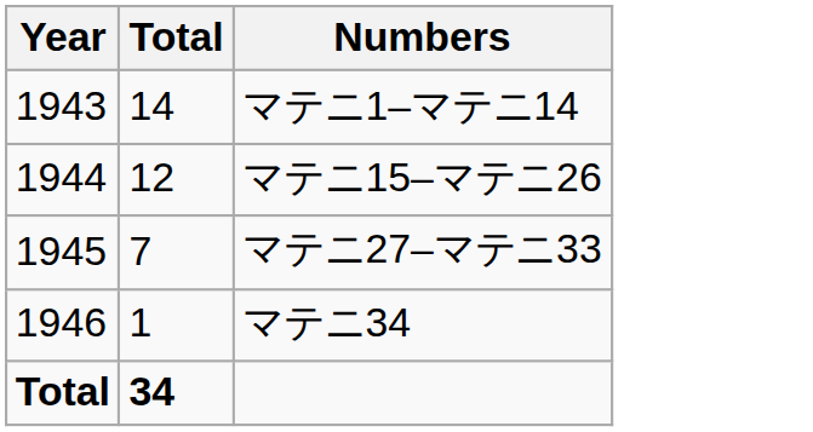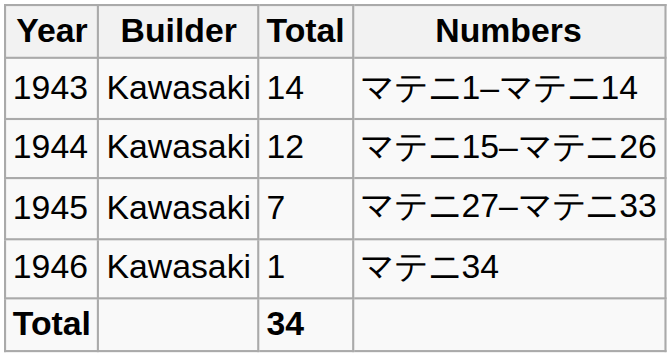+ column: Builder | Kawasaki | Kawasaki | Kawasaki | Kawasaki
